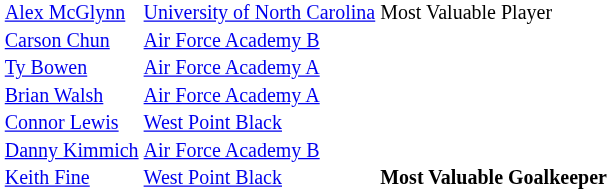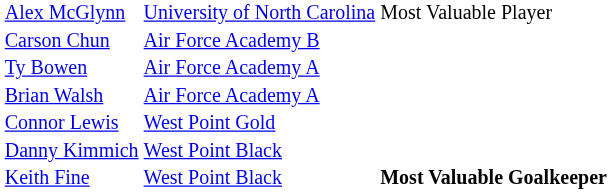Connor Lewis | column 2: West Point Black -> West Point Gold
Danny Kimmich | column 2: Air Force Academy B -> West Point Black
